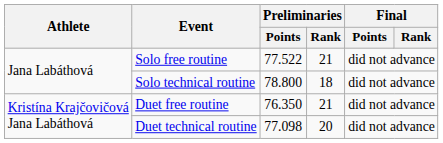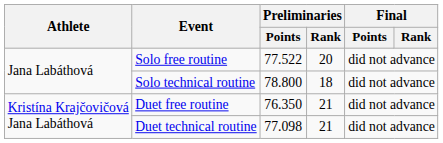Solo free routine | Preliminaries / Rank: 21 -> 20
Duet technical routine | Preliminaries / Rank: 20 -> 21
